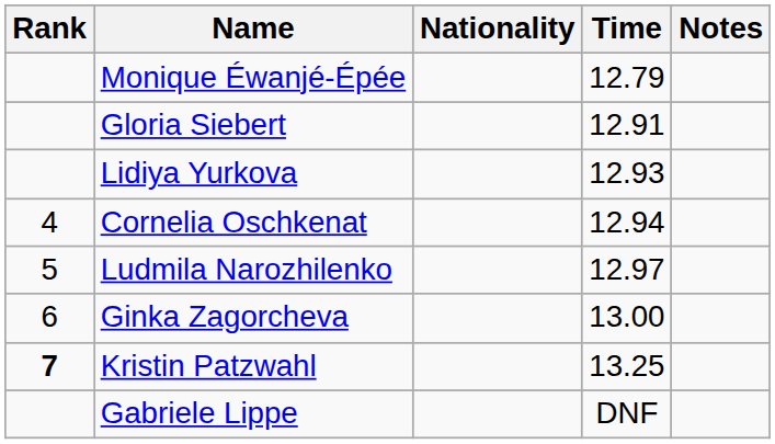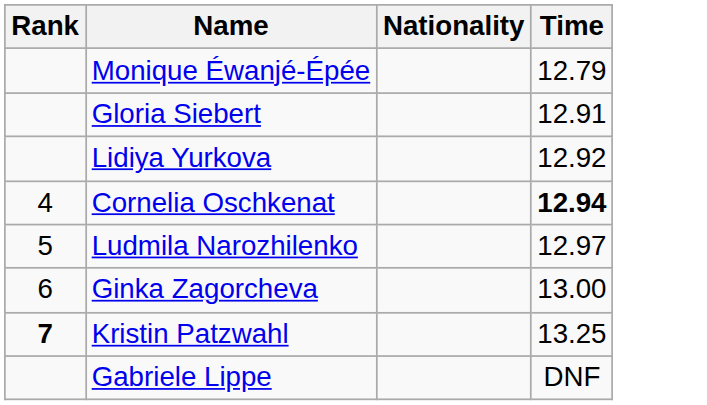- column: Notes
Lidiya Yurkova | Time: 12.93 -> 12.92
Cornelia Oschkenat | Time: normal -> bold
